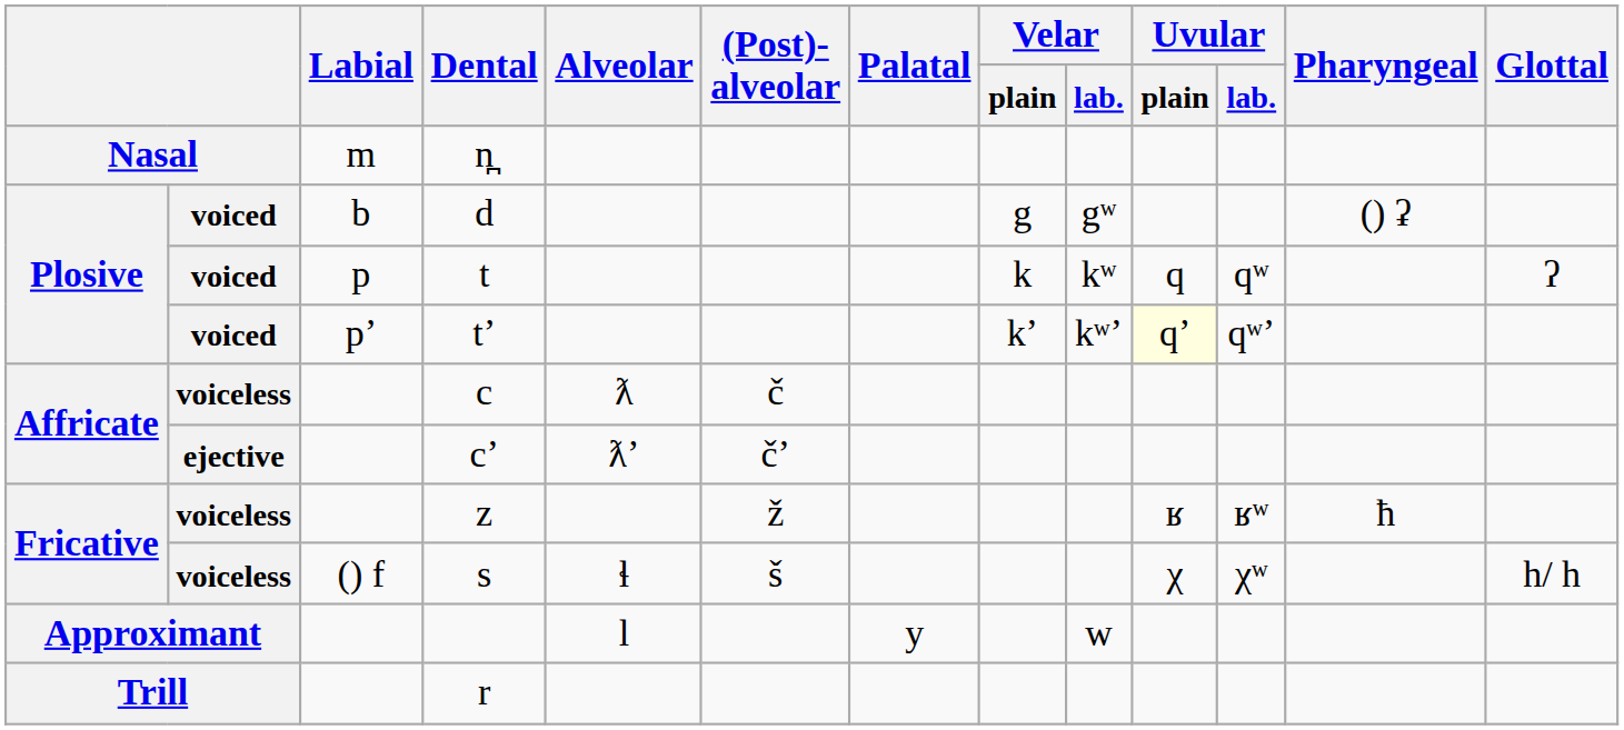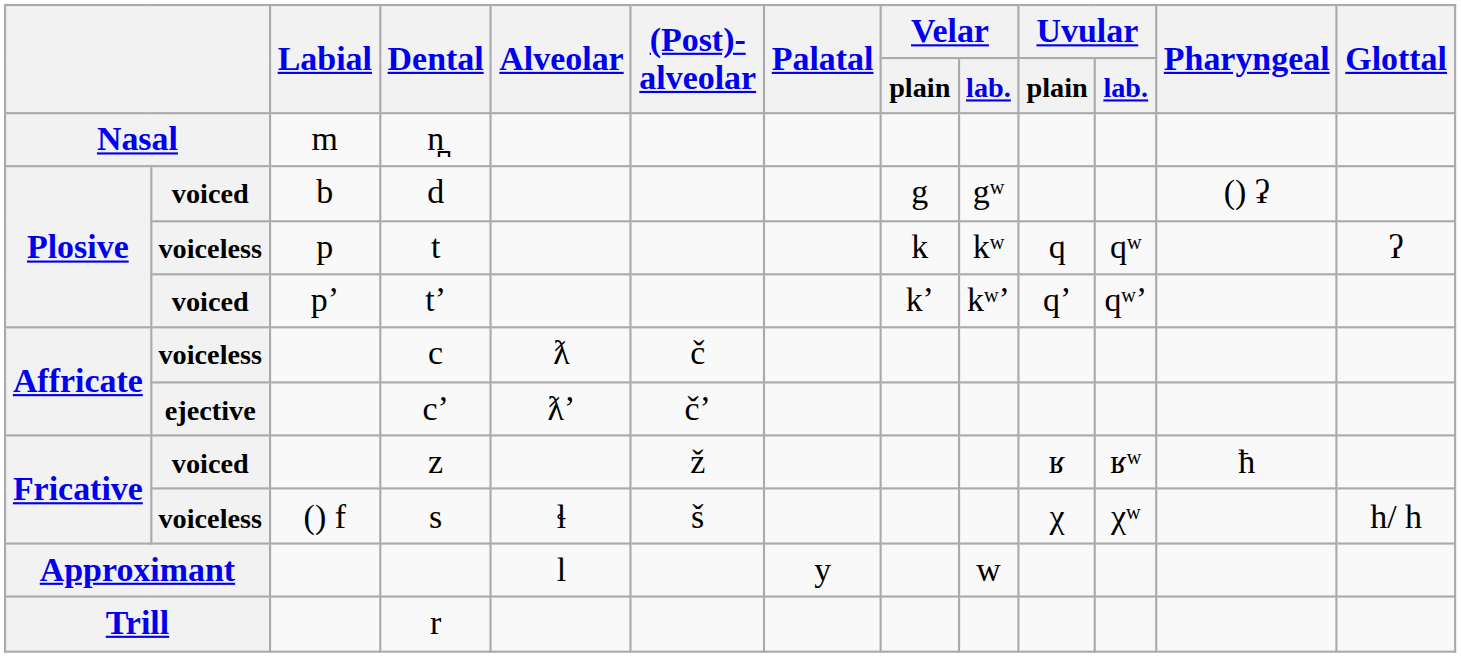t | column 2: voiced -> voiceless
tʼ | Uvular / plain: lightyellow background -> no background
z | column 2: voiceless -> voiced
